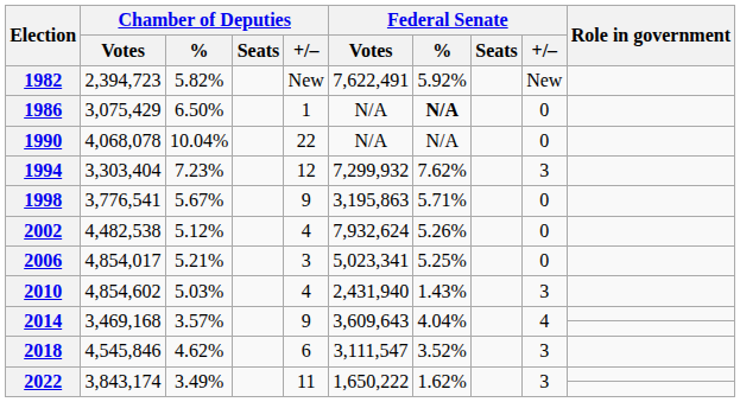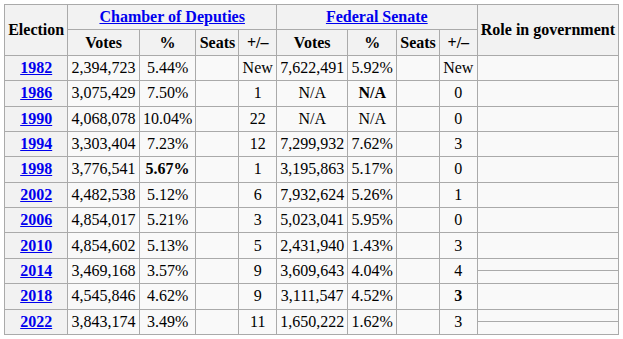1982 | Chamber of Deputies / %: 5.82% -> 5.44%
1986 | Chamber of Deputies / %: 6.50% -> 7.50%
1998 | Chamber of Deputies / %: normal -> bold
1998 | Chamber of Deputies / +/–: 9 -> 1
1998 | Federal Senate / %: 5.71% -> 5.17%
2002 | Chamber of Deputies / +/–: 4 -> 6
2002 | Federal Senate / +/–: 0 -> 1
2006 | Federal Senate / Votes: 5,023,341 -> 5,023,041
2006 | Federal Senate / %: 5.25% -> 5.95%
2010 | Chamber of Deputies / %: 5.03% -> 5.13%
2010 | Chamber of Deputies / +/–: 4 -> 5
2018 | Chamber of Deputies / +/–: 6 -> 9
2018 | Federal Senate / %: 3.52% -> 4.52%
2018 | Federal Senate / +/–: normal -> bold
